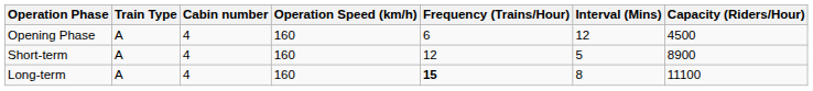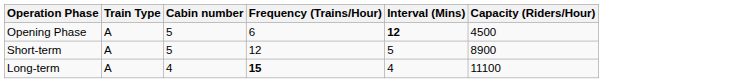- column: Operation Speed (km/h) | 160 | 160 | 160
Opening Phase | Cabin number: 4 -> 5
Opening Phase | Interval (Mins): normal -> bold
Short-term | Cabin number: 4 -> 5
Long-term | Interval (Mins): 8 -> 4
